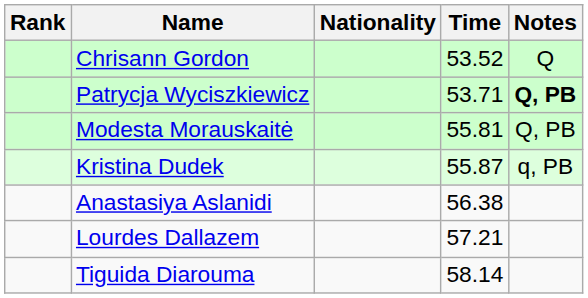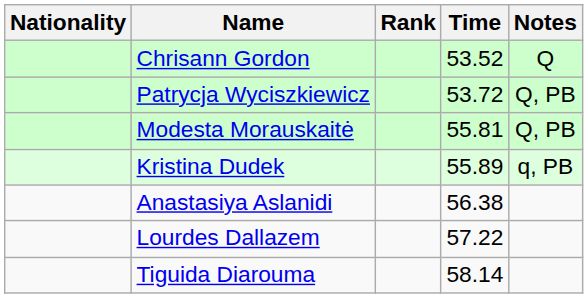columns swapped: Rank <-> Nationality
Patrycja Wyciszkiewicz | Time: 53.71 -> 53.72
Patrycja Wyciszkiewicz | Notes: bold -> normal
Kristina Dudek | Time: 55.87 -> 55.89
Lourdes Dallazem | Time: 57.21 -> 57.22
